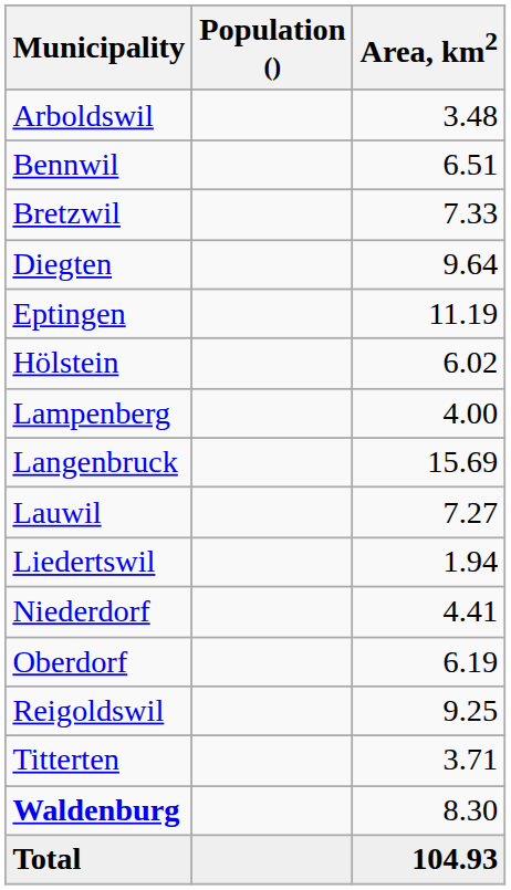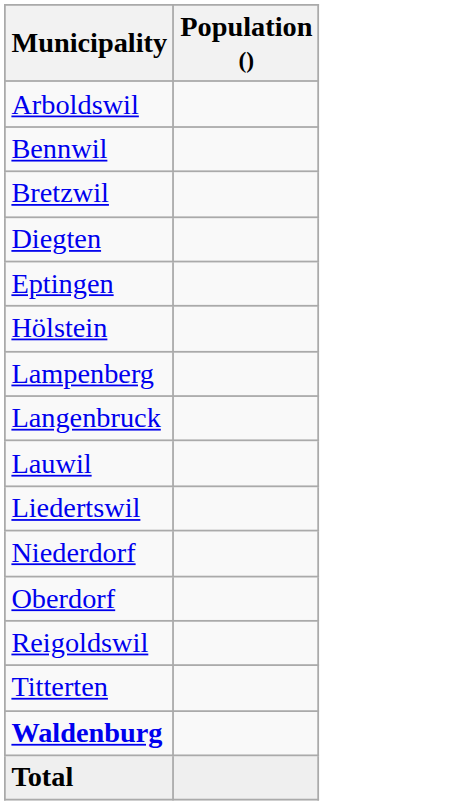- column: Area, km2 | 3.48 | 6.51 | 7.33 | 9.64 | 11.19 | 6.02 | 4.00 | 15.69 | 7.27 | 1.94 | 4.41 | 6.19 | 9.25 | 3.71 | 8.30 | 104.93
